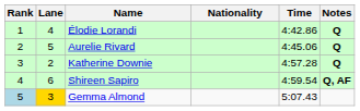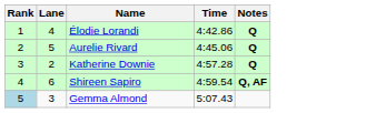- column: Nationality
Gemma Almond | Lane: gold background -> no background
